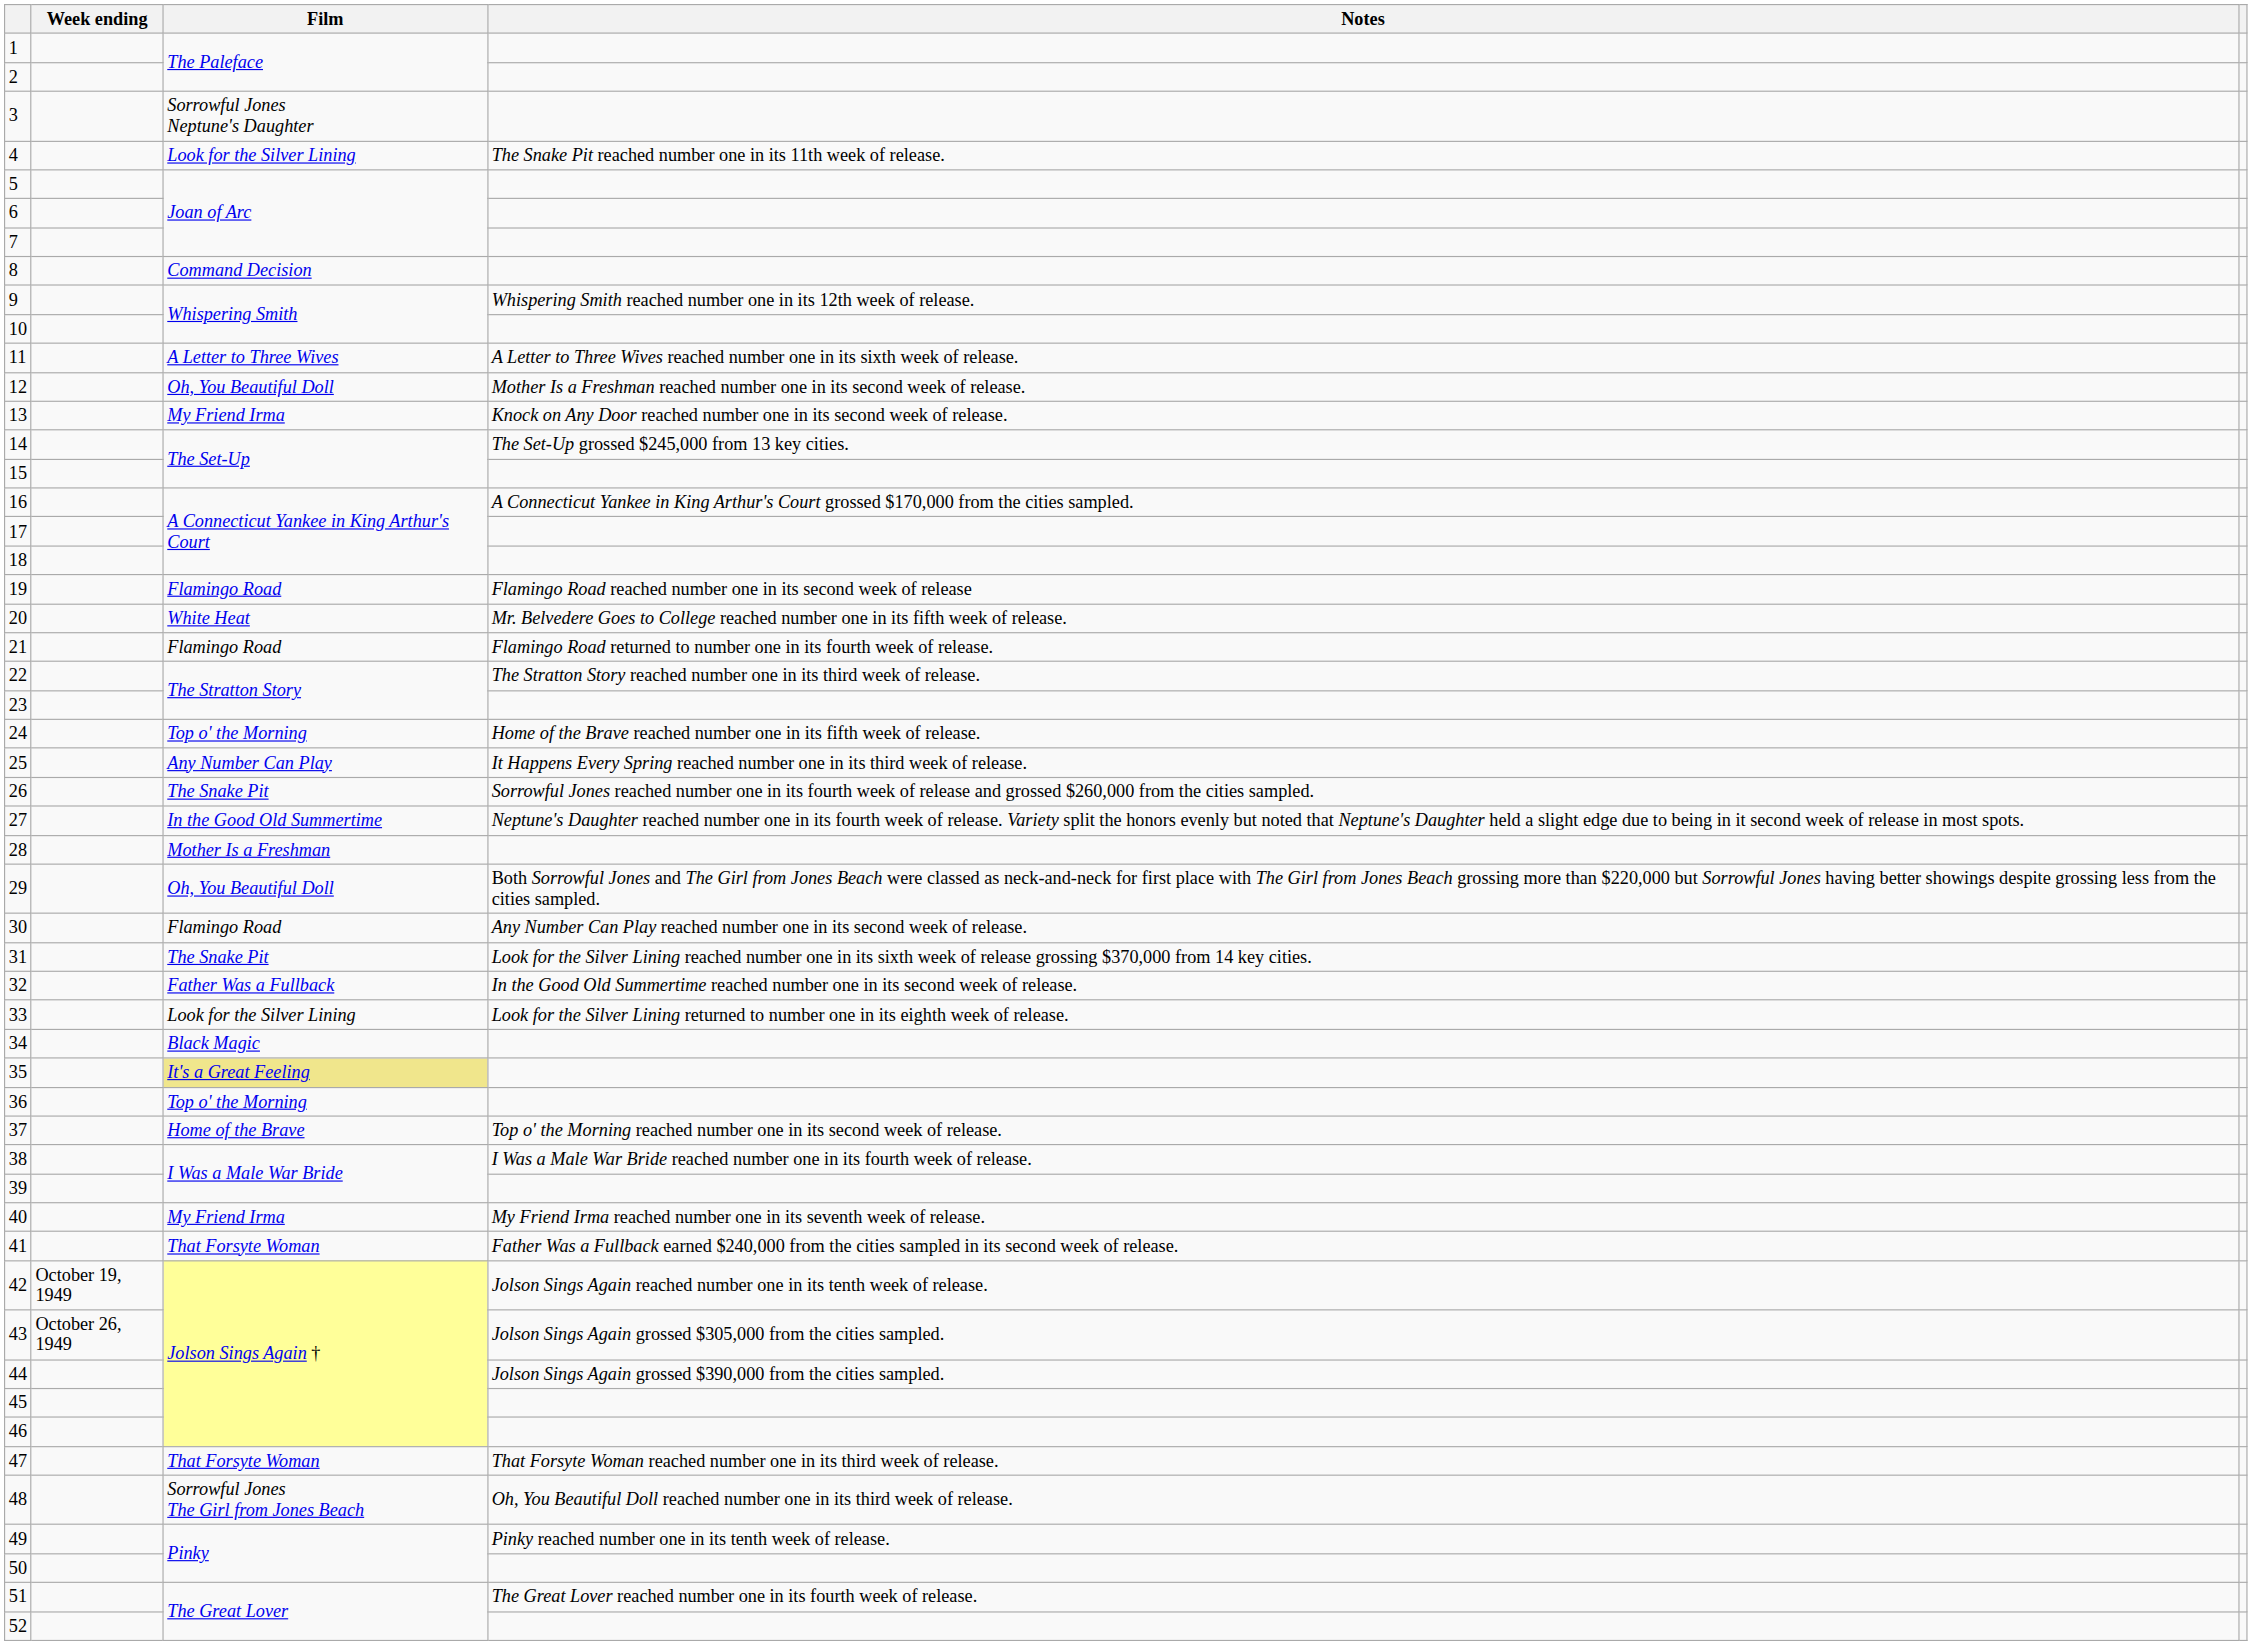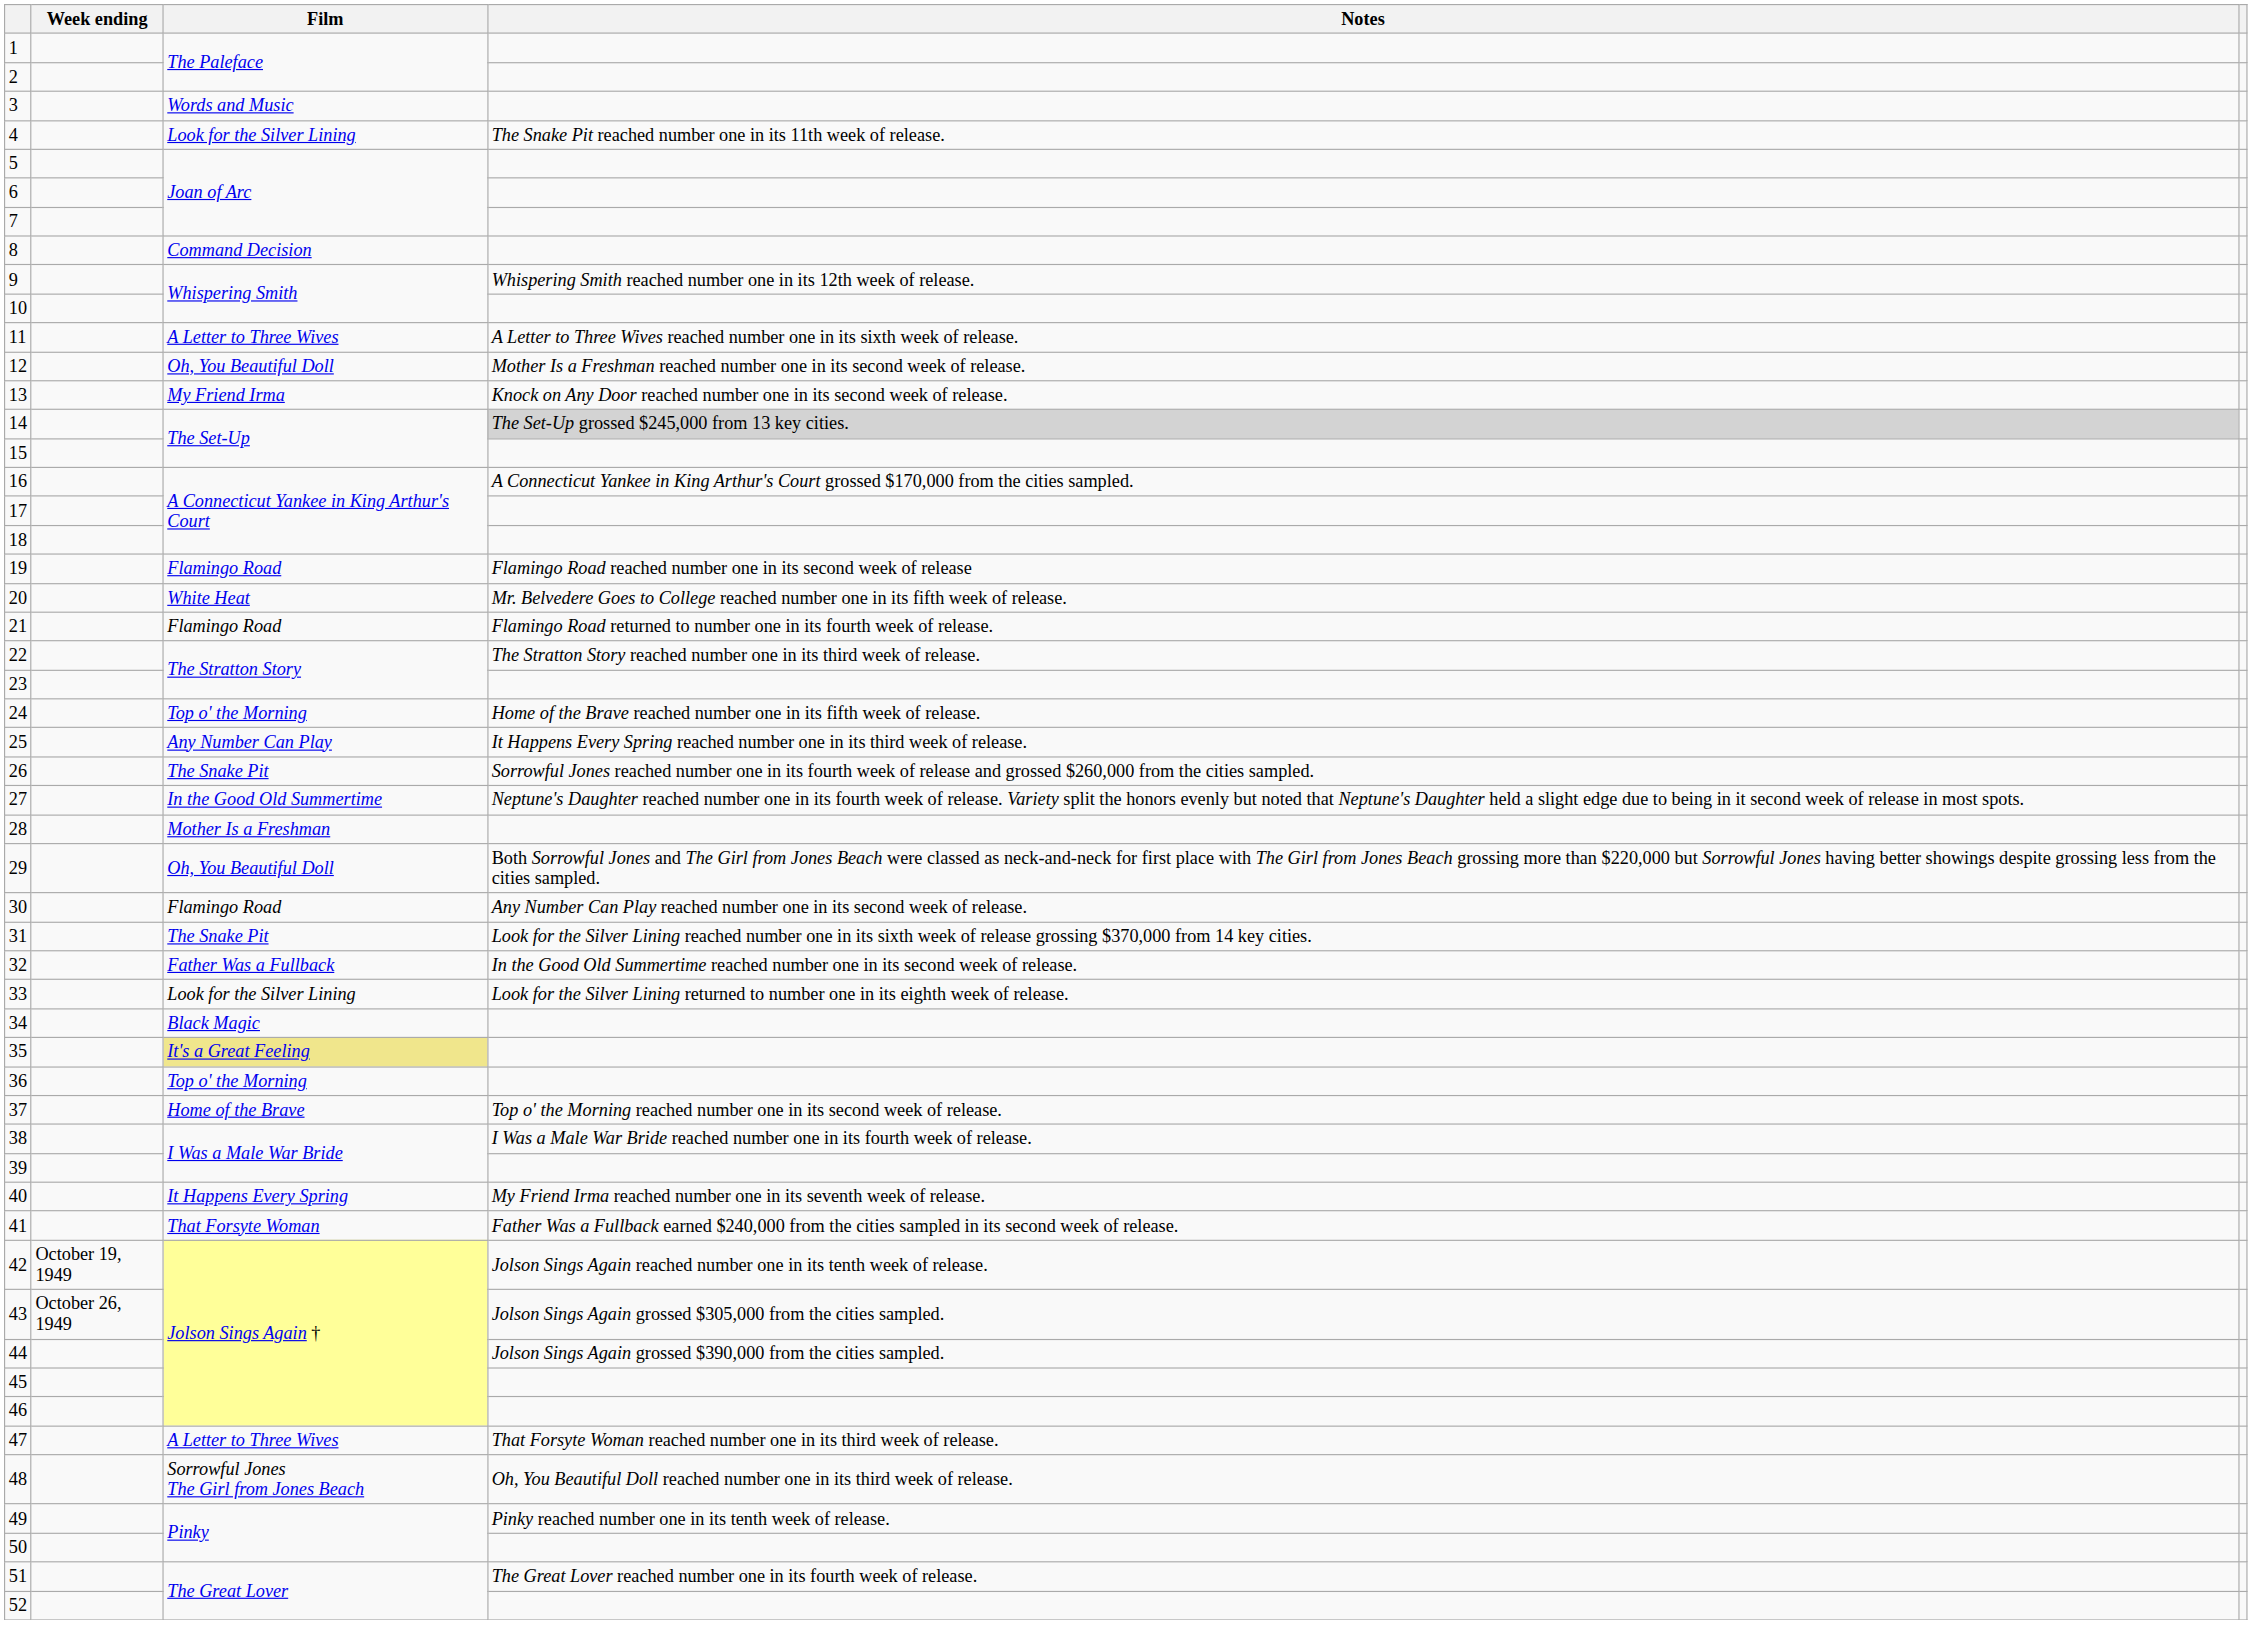3 | Film: Sorrowful Jones Neptune's Daughter -> Words and Music
14 | Notes: no background -> lightgrey background
40 | Film: My Friend Irma -> It Happens Every Spring
47 | Film: That Forsyte Woman -> A Letter to Three Wives
